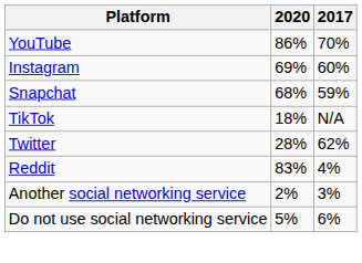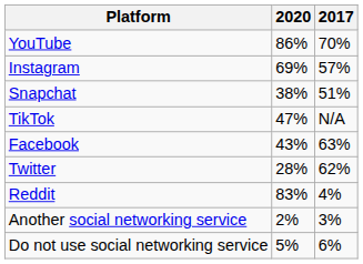Instagram | 2017: 60% -> 57%
Snapchat | 2020: 68% -> 38%
Snapchat | 2017: 59% -> 51%
TikTok | 2020: 18% -> 47%
+ row: Facebook | 43% | 63%
